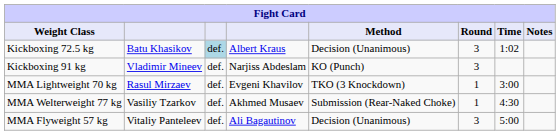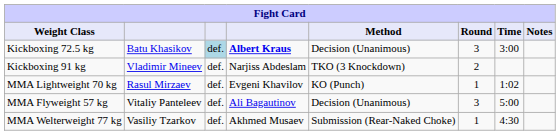Kickboxing 72.5 kg | column 4: normal -> bold
Kickboxing 72.5 kg | Time: 1:02 -> 3:00
Kickboxing 91 kg | Method: KO (Punch) -> TKO (3 Knockdown)
Kickboxing 91 kg | Round: 3 -> 2
MMA Lightweight 70 kg | Method: TKO (3 Knockdown) -> KO (Punch)
MMA Lightweight 70 kg | Time: 3:00 -> 1:02
rows swapped: MMA Flyweight 57 kg <-> MMA Welterweight 77 kg
